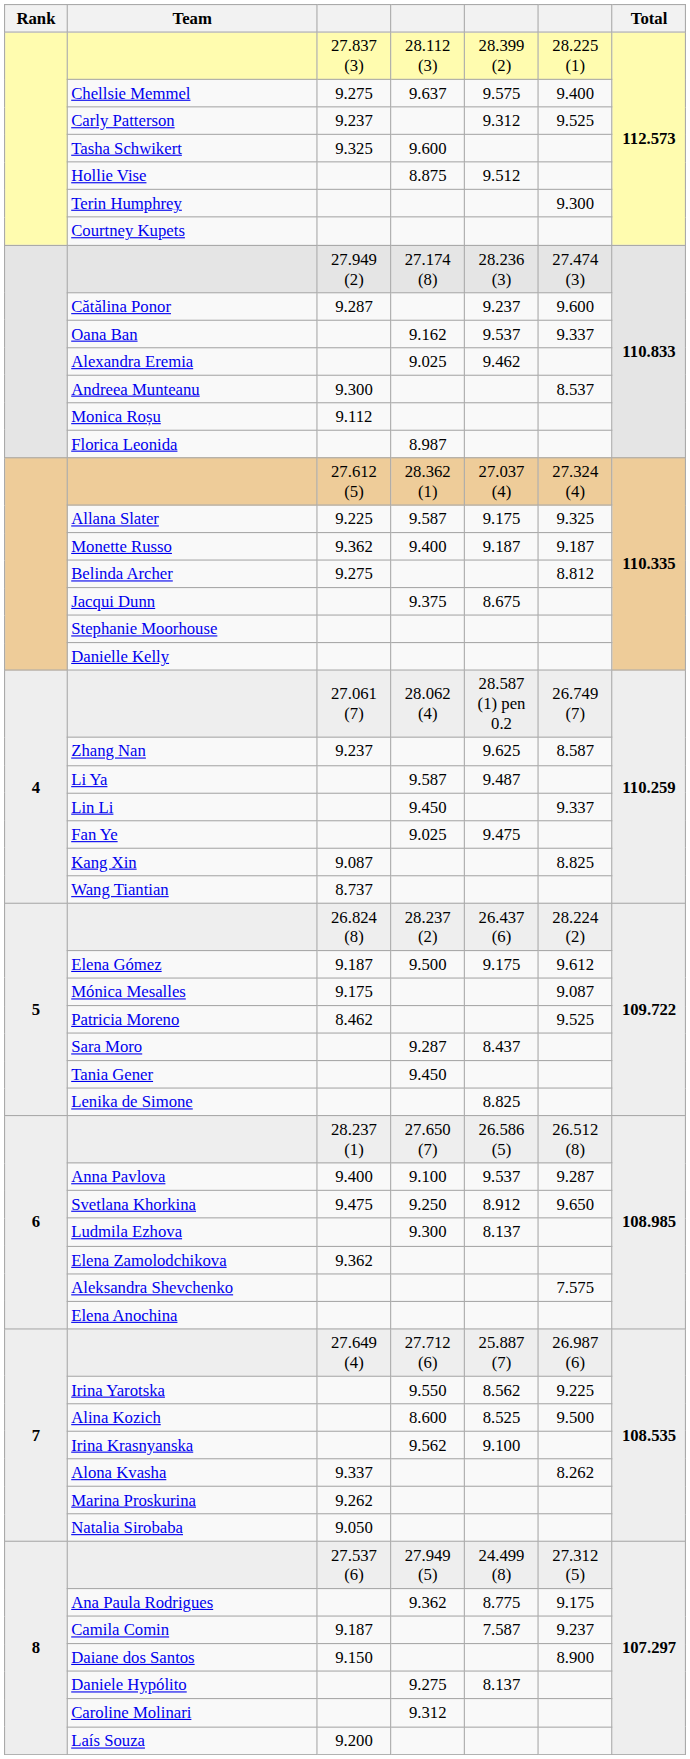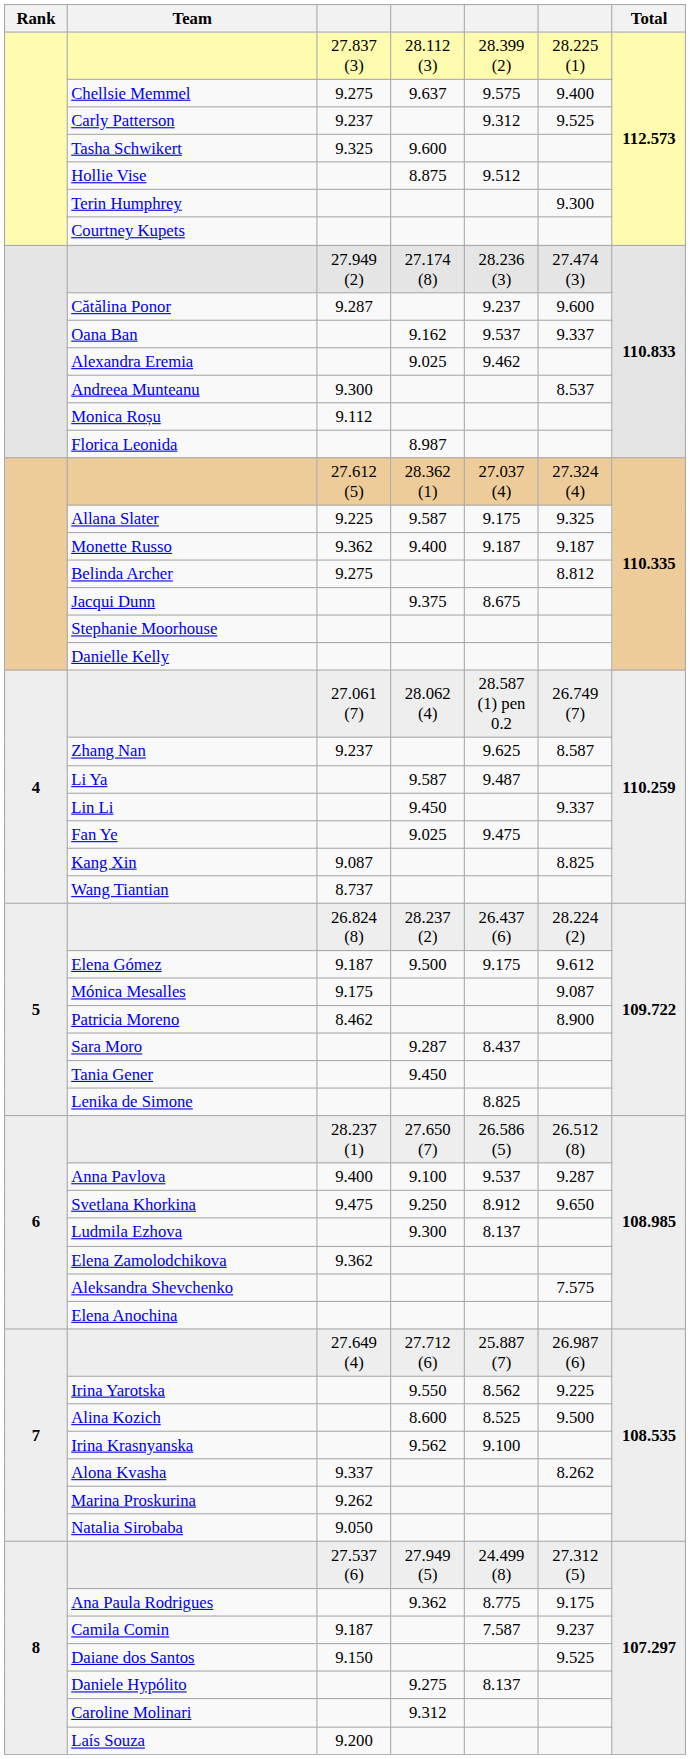Patricia Moreno | column 6: 9.525 -> 8.900
Daiane dos Santos | column 6: 8.900 -> 9.525
